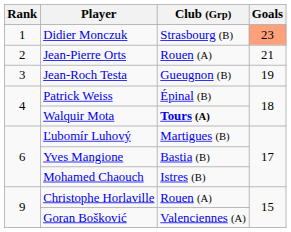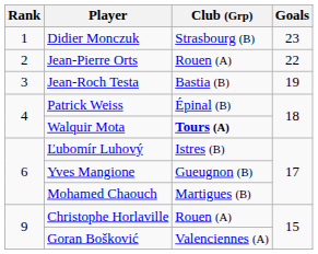Didier Monczuk | Goals: lightsalmon background -> no background
Jean-Pierre Orts | Goals: 21 -> 22
Jean-Roch Testa | Club (Grp): Gueugnon (B) -> Bastia (B)
Ľubomír Luhový | Club (Grp): Martigues (B) -> Istres (B)
Yves Mangione | Club (Grp): Bastia (B) -> Gueugnon (B)
Mohamed Chaouch | Club (Grp): Istres (B) -> Martigues (B)
